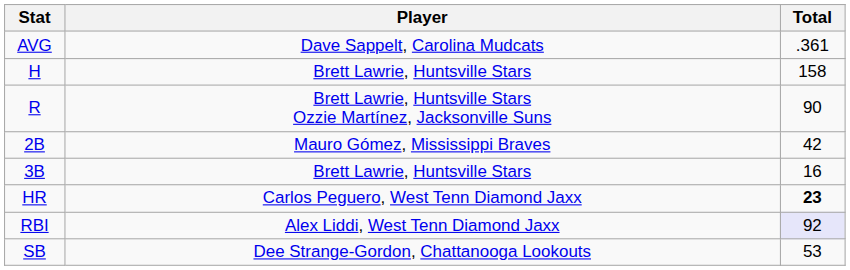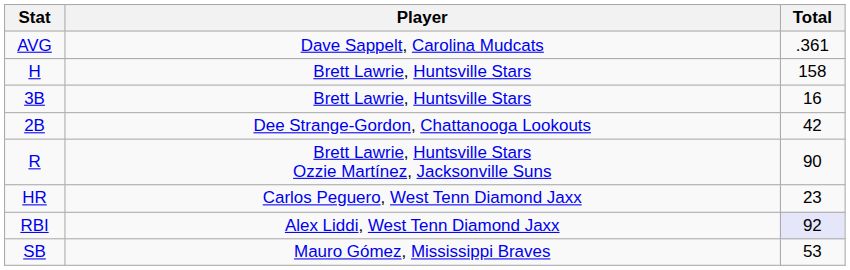rows swapped: R <-> 3B
2B | Player: Mauro Gómez, Mississippi Braves -> Dee Strange-Gordon, Chattanooga Lookouts
HR | Total: bold -> normal
SB | Player: Dee Strange-Gordon, Chattanooga Lookouts -> Mauro Gómez, Mississippi Braves
